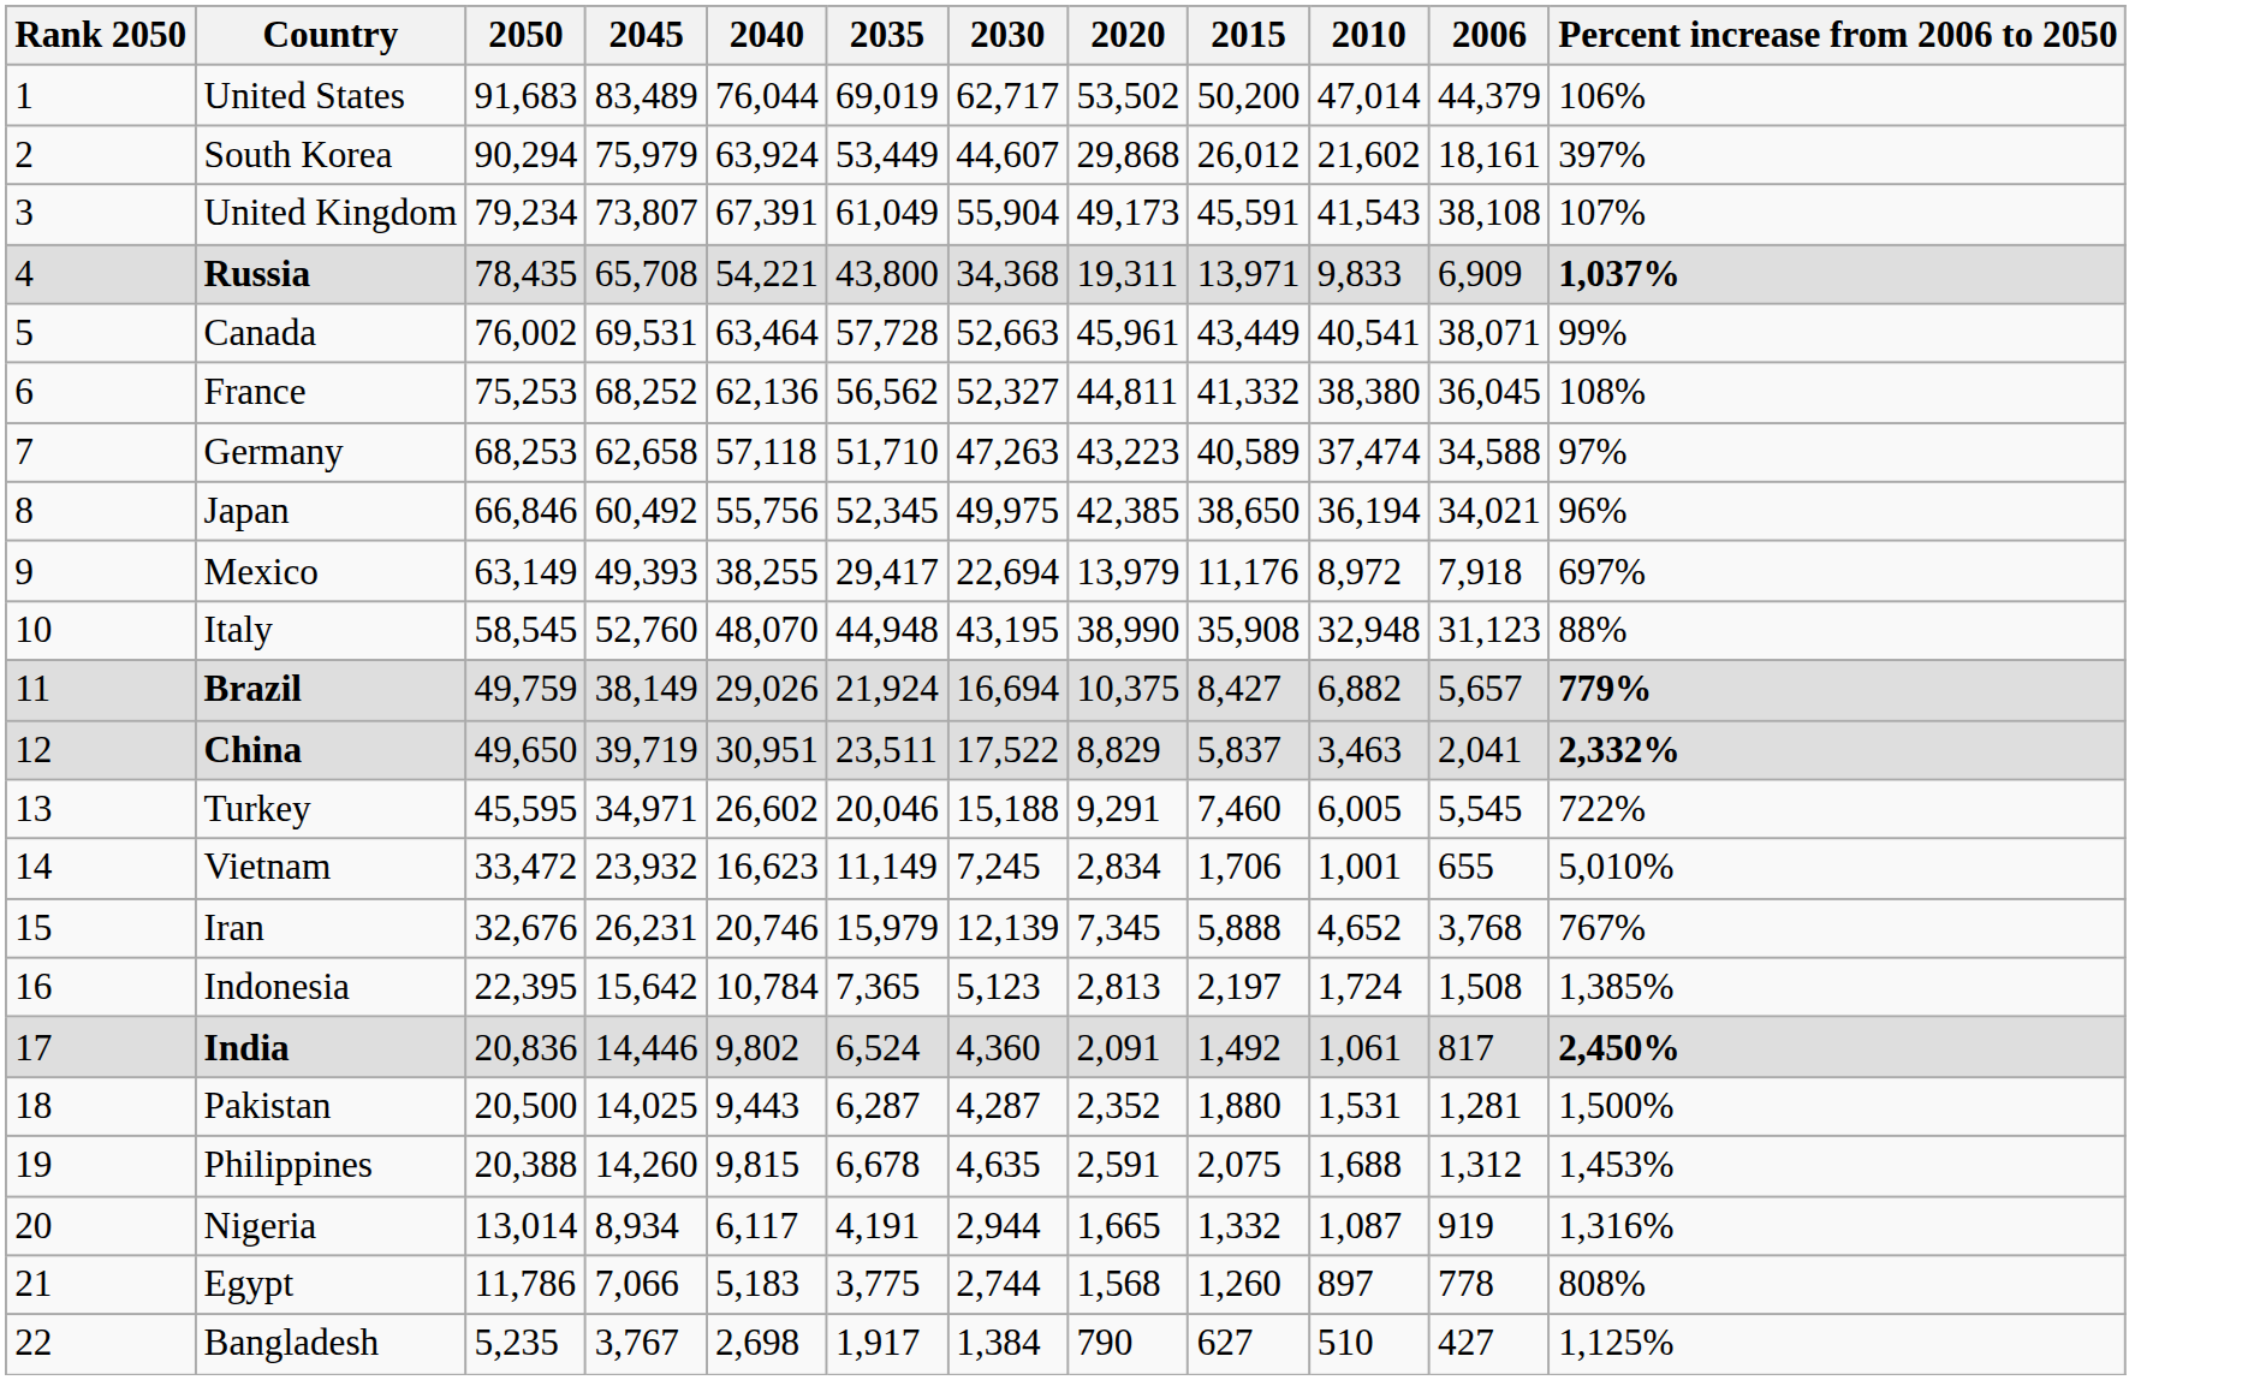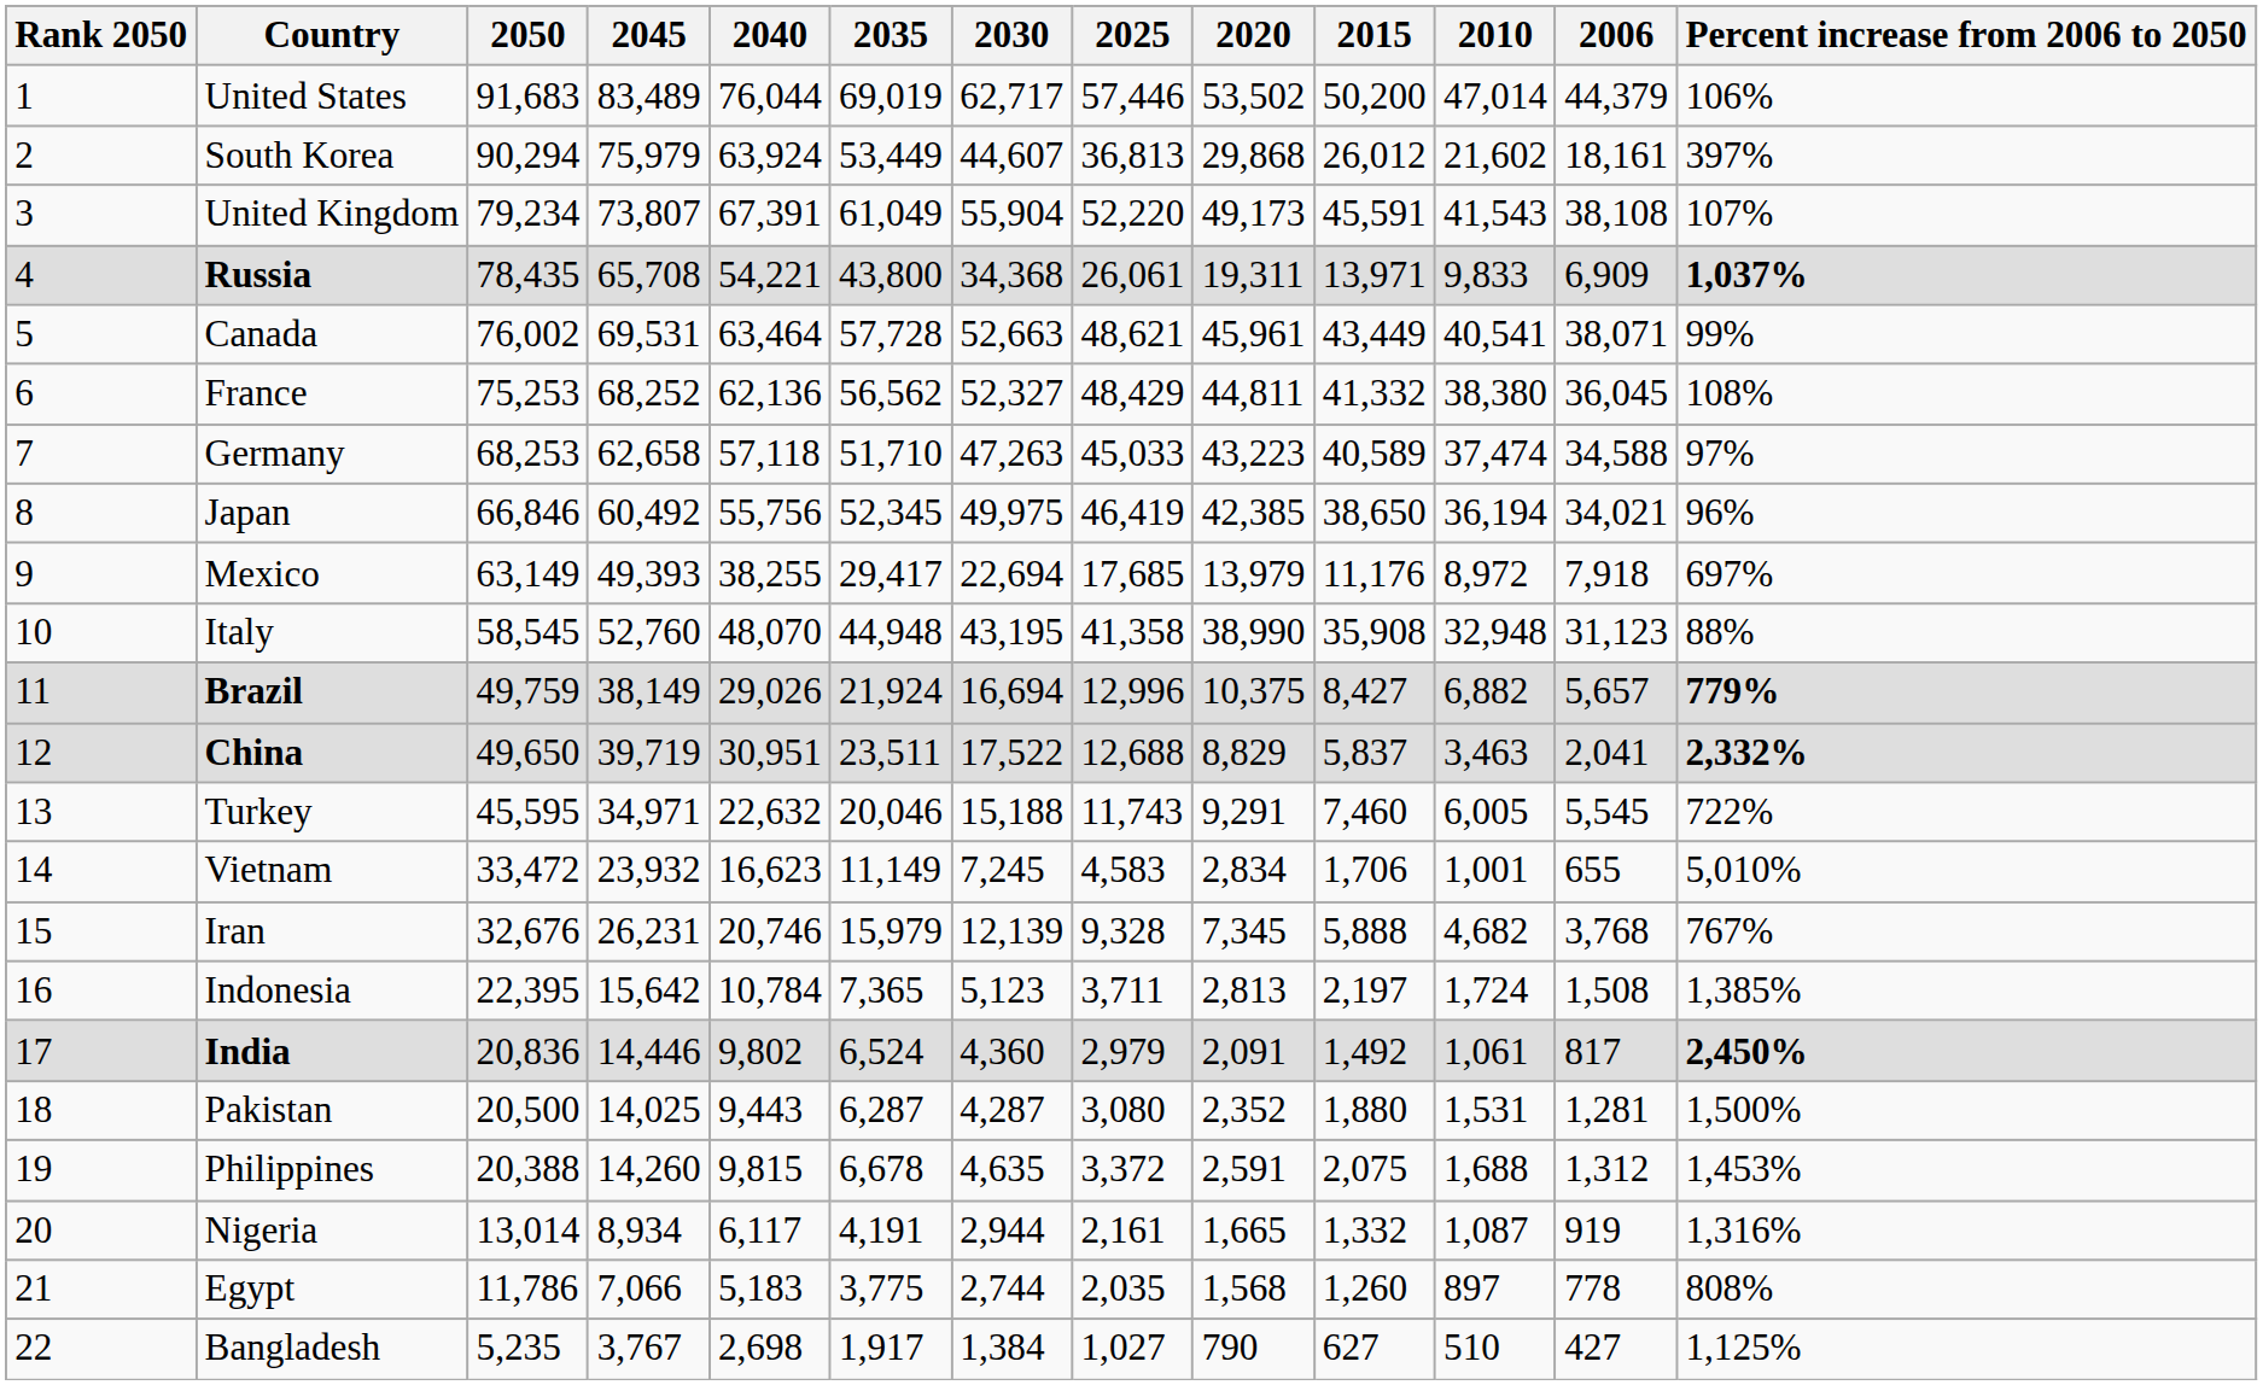+ column: 2025 | 57,446 | 36,813 | 52,220 | 26,061 | 48,621 | 48,429 | 45,033 | 46,419 | 17,685 | 41,358 | 12,996 | 12,688 | 11,743 | 4,583 | 9,328 | 3,711 | 2,979 | 3,080 | 3,372 | 2,161 | 2,035 | 1,027
Turkey | 2040: 26,602 -> 22,632
Iran | 2010: 4,652 -> 4,682
